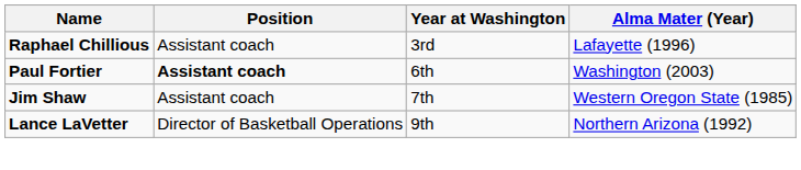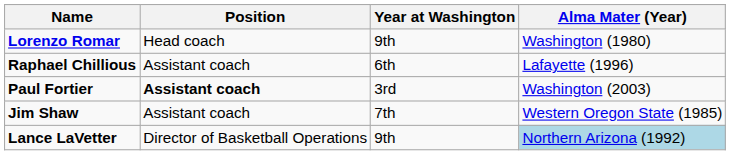+ row: Lorenzo Romar | Head coach | 9th | Washington (1980)
Raphael Chillious | Year at Washington: 3rd -> 6th
Paul Fortier | Year at Washington: 6th -> 3rd
Lance LaVetter | Alma Mater (Year): no background -> lightblue background
